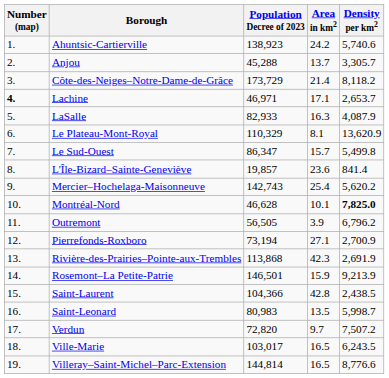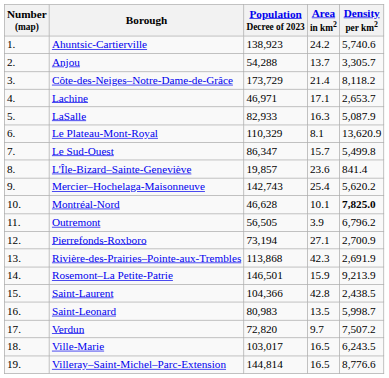Anjou | Population Decree of 2023: 45,288 -> 54,288
Lachine | Number (map): bold -> normal
LaSalle | Density per km2: 4,087.9 -> 5,087.9
